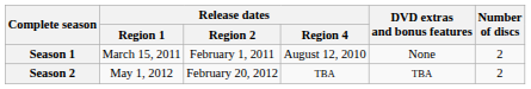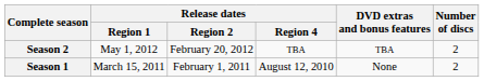rows swapped: Season 1 <-> Season 2
